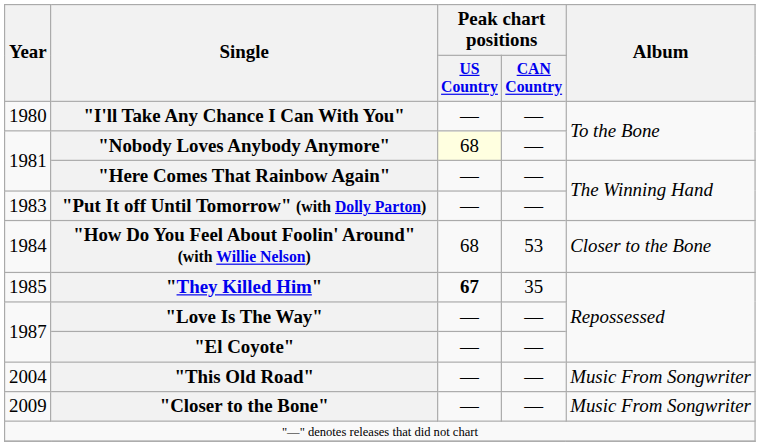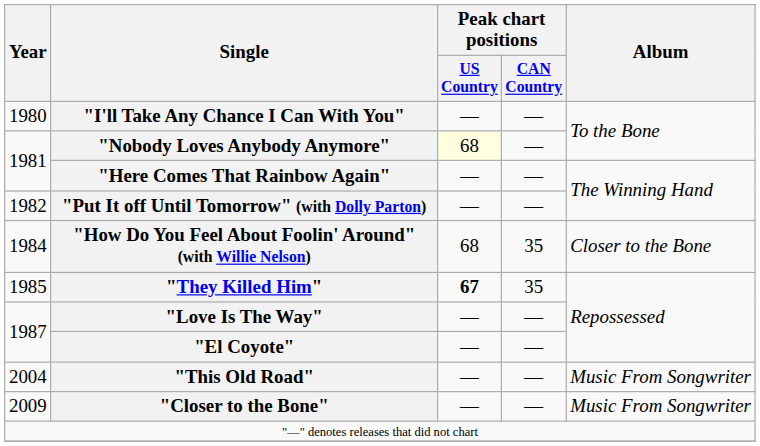"Put It off Until Tomorrow" (with Dolly Parton) | Year: 1983 -> 1982
"How Do You Feel About Foolin' Around" (with Willie Nelson) | Peak chart positions / CAN Country: 53 -> 35
